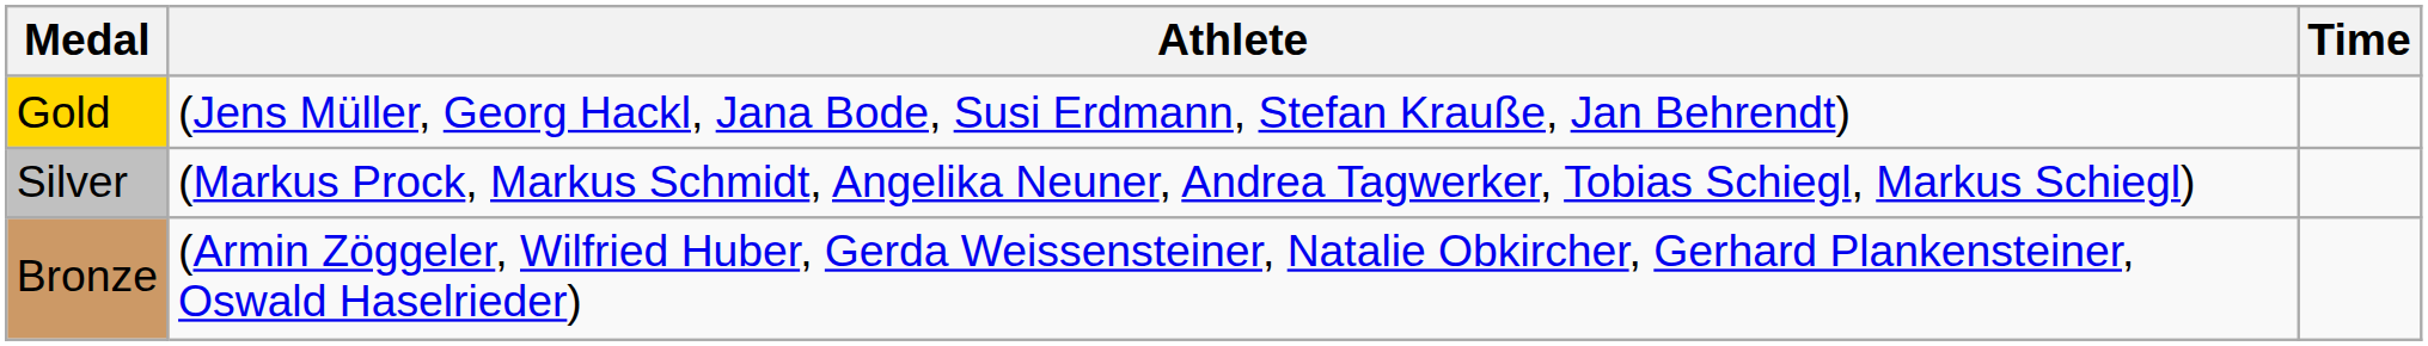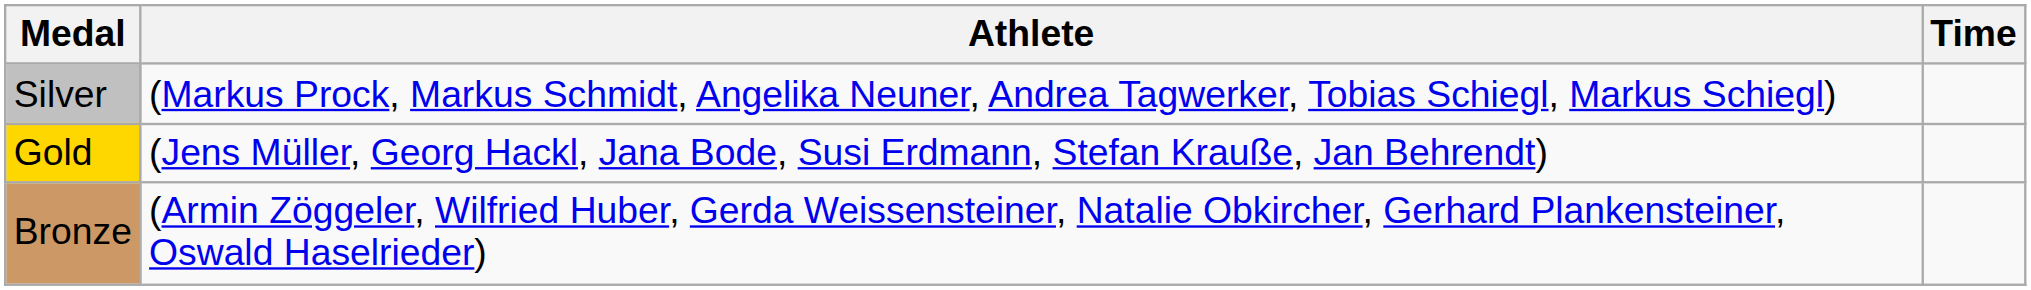rows swapped: Gold <-> Silver
